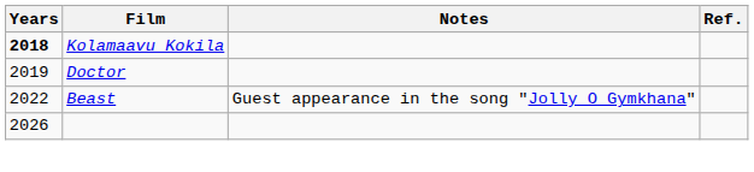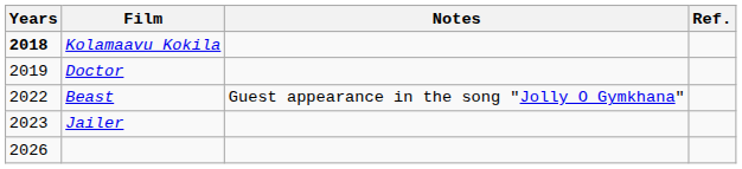+ row: 2023 | Jailer
